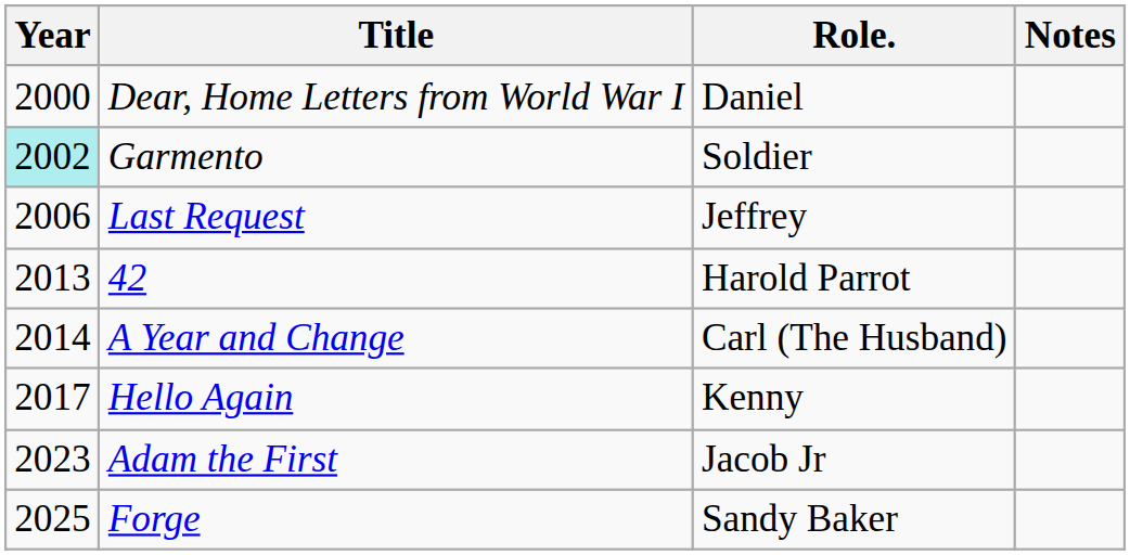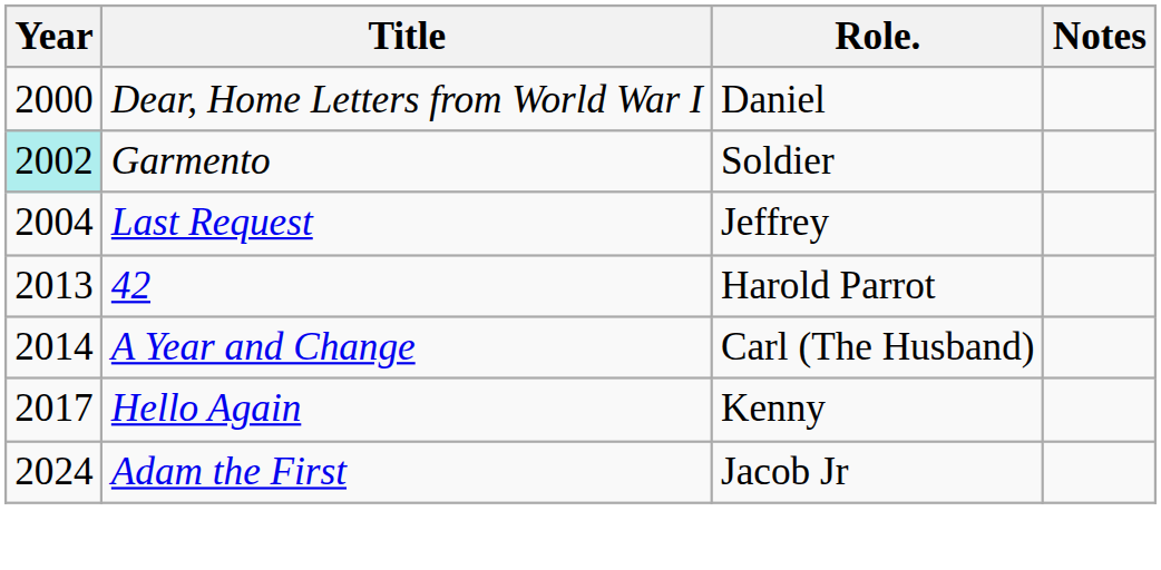Last Request | Year: 2006 -> 2004
Adam the First | Year: 2023 -> 2024
- row: 2025 | Forge | Sandy Baker
